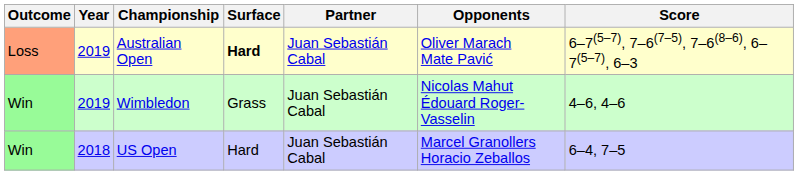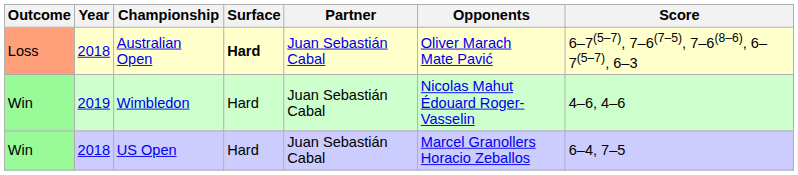Australian Open | Year: 2019 -> 2018
Wimbledon | Surface: Grass -> Hard
